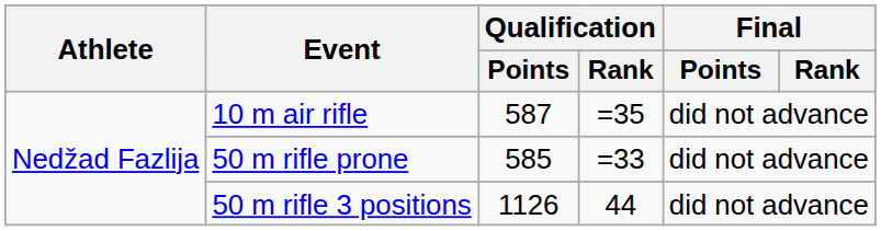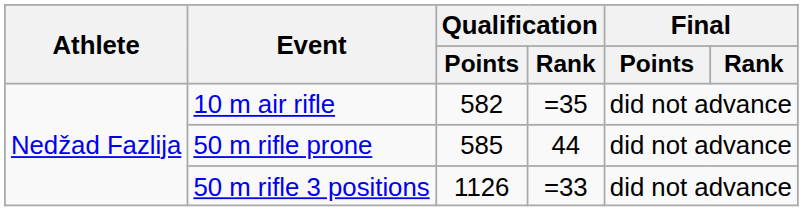10 m air rifle | Qualification / Points: 587 -> 582
50 m rifle prone | Qualification / Rank: =33 -> 44
50 m rifle 3 positions | Qualification / Rank: 44 -> =33
